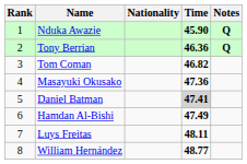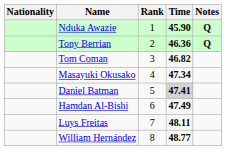columns swapped: Rank <-> Nationality
Masayuki Okusako | Time: 47.36 -> 47.34
